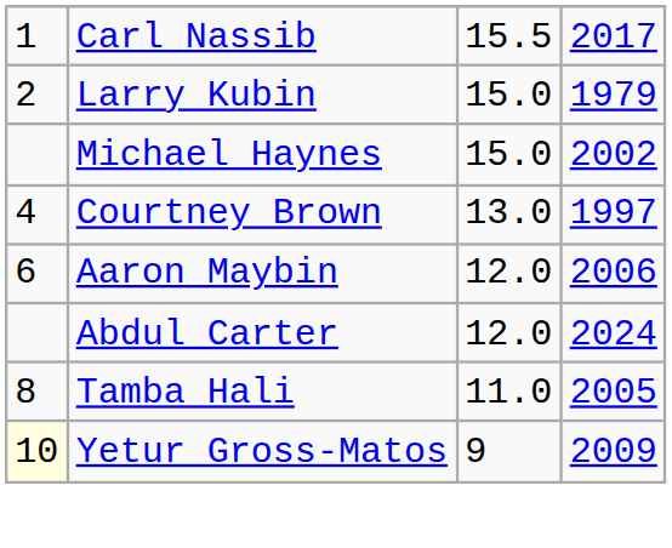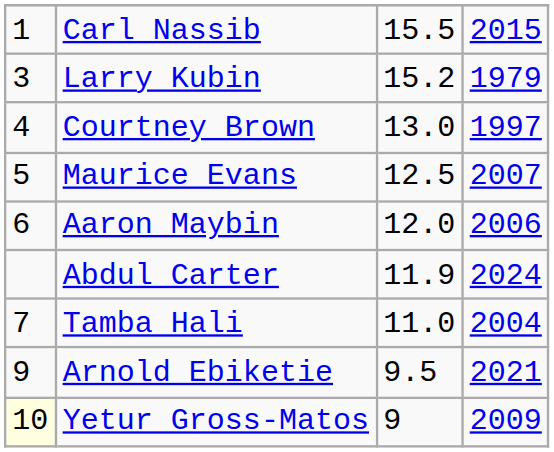Carl Nassib | column 4: 2017 -> 2015
Larry Kubin | column 1: 2 -> 3
Larry Kubin | column 3: 15.0 -> 15.2
- row: Michael Haynes | 15.0 | 2002
+ row: 5 | Maurice Evans | 12.5 | 2007
Abdul Carter | column 3: 12.0 -> 11.9
Tamba Hali | column 1: 8 -> 7
Tamba Hali | column 4: 2005 -> 2004
+ row: 9 | Arnold Ebiketie | 9.5 | 2021
